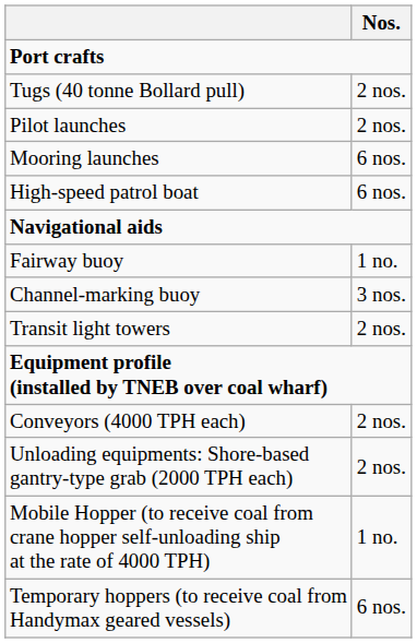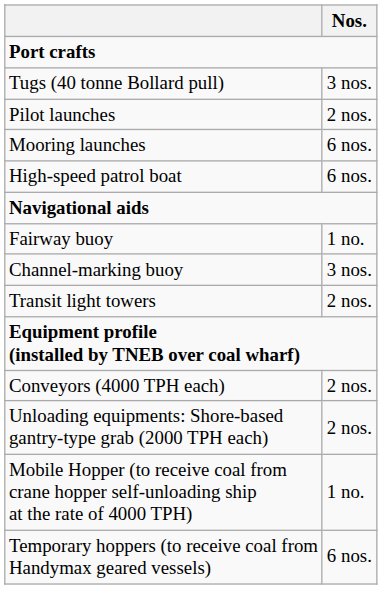Tugs (40 tonne Bollard pull) | Nos.: 2 nos. -> 3 nos.
